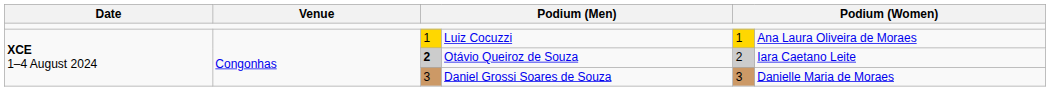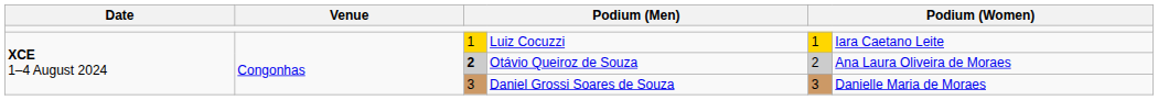Luiz Cocuzzi | column 6: Ana Laura Oliveira de Moraes -> Iara Caetano Leite
Otávio Queiroz de Souza | column 6: Iara Caetano Leite -> Ana Laura Oliveira de Moraes
